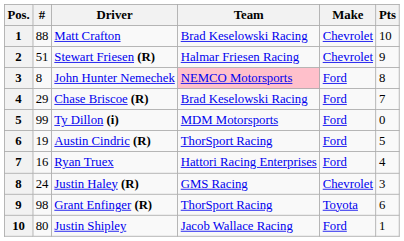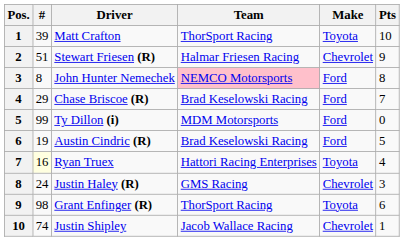Matt Crafton | #: 88 -> 39
Matt Crafton | Team: Brad Keselowski Racing -> ThorSport Racing
Matt Crafton | Make: Chevrolet -> Toyota
Austin Cindric (R) | Team: ThorSport Racing -> Brad Keselowski Racing
Ryan Truex | #: no background -> lightyellow background
Ryan Truex | Make: Ford -> Toyota
Justin Shipley | #: 80 -> 74
Justin Shipley | Make: Ford -> Chevrolet
